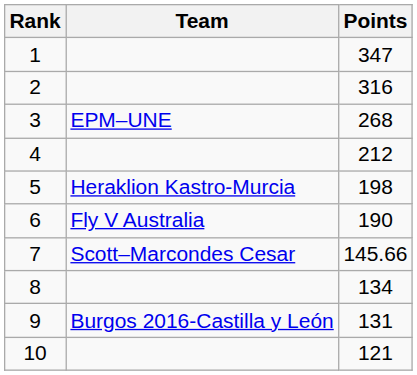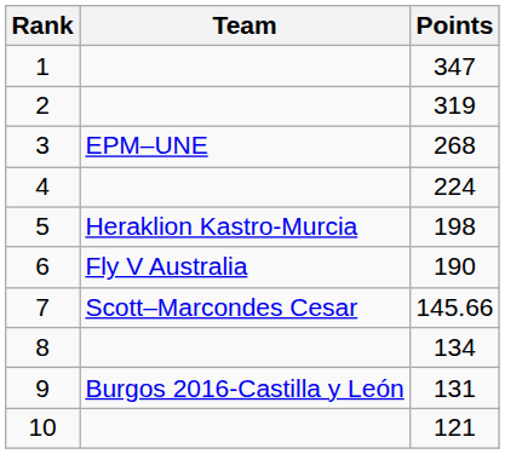2 | Points: 316 -> 319
4 | Points: 212 -> 224
